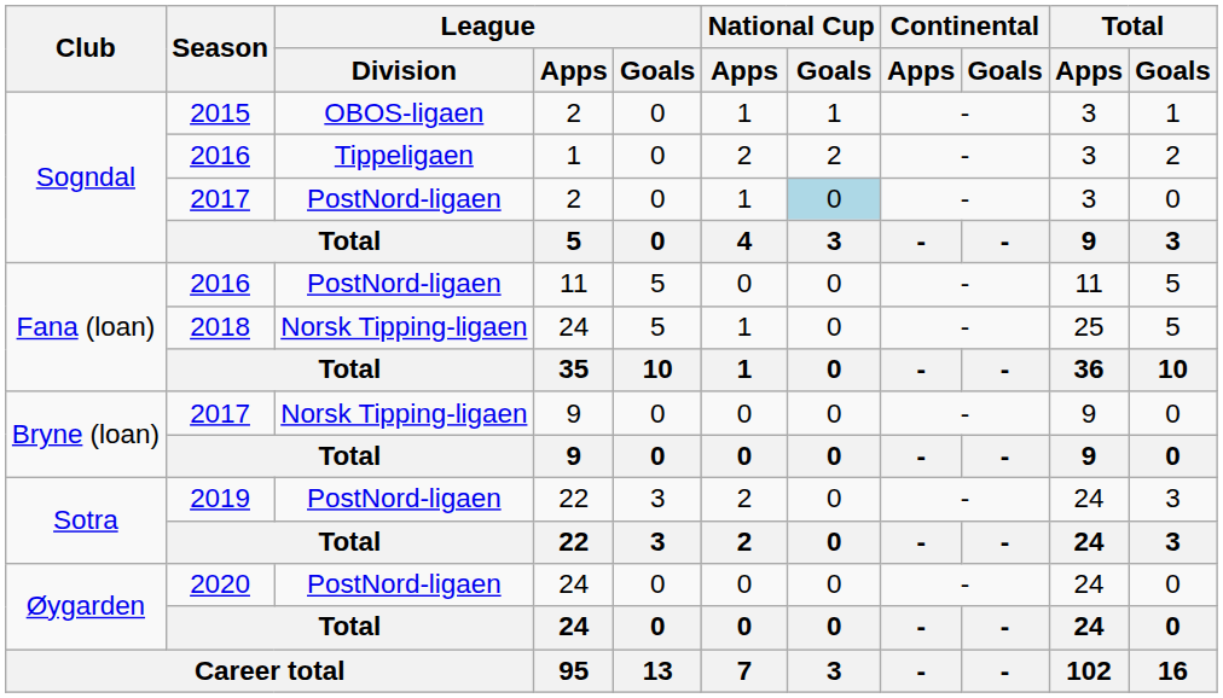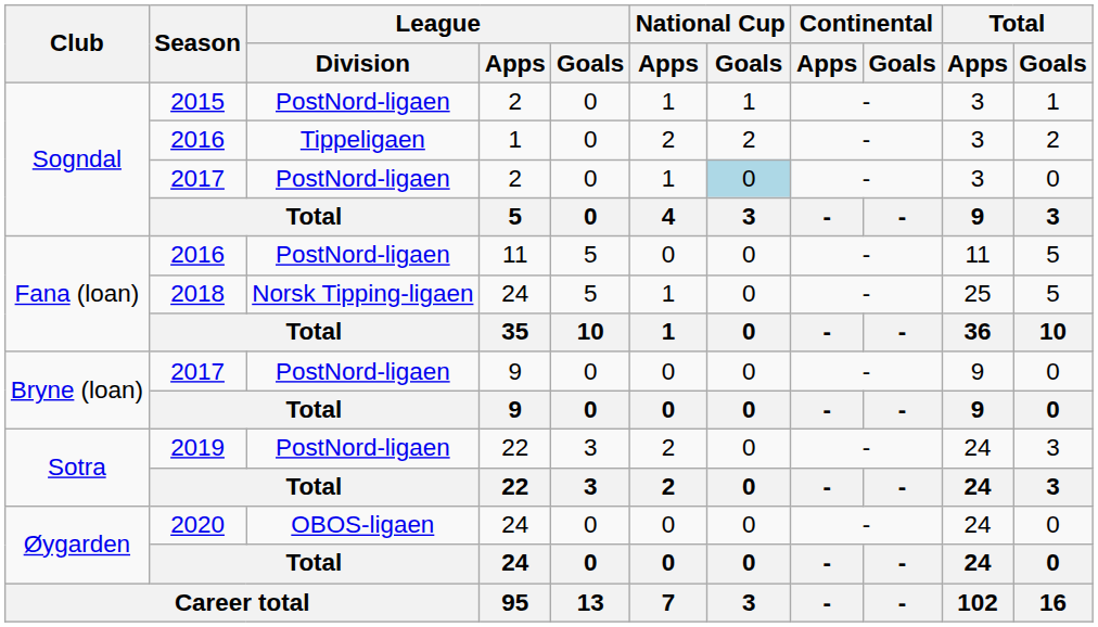2015 | League / Division: OBOS-ligaen -> PostNord-ligaen
2017 / 9 | League / Division: Norsk Tipping-ligaen -> PostNord-ligaen
2020 | League / Division: PostNord-ligaen -> OBOS-ligaen
